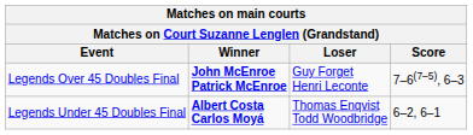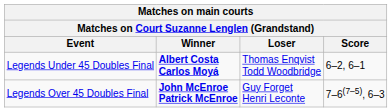rows swapped: Legends Over 45 Doubles Final <-> Legends Under 45 Doubles Final
